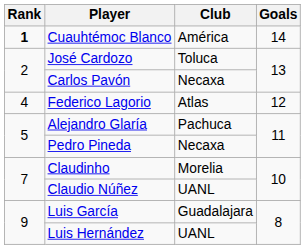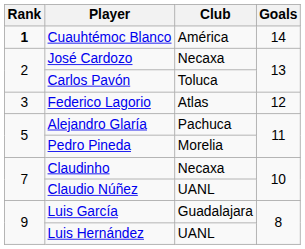José Cardozo | Club: Toluca -> Necaxa
Carlos Pavón | Club: Necaxa -> Toluca
Federico Lagorio | Rank: 4 -> 3
Pedro Pineda | Club: Necaxa -> Morelia
Claudinho | Club: Morelia -> Necaxa
